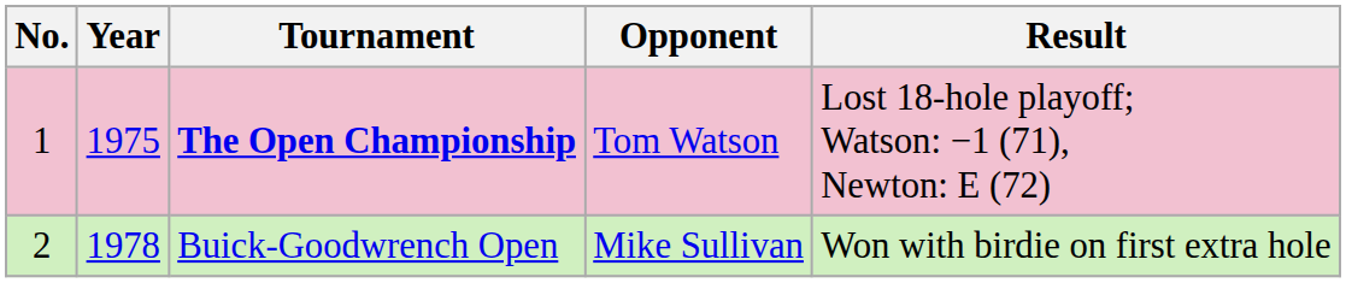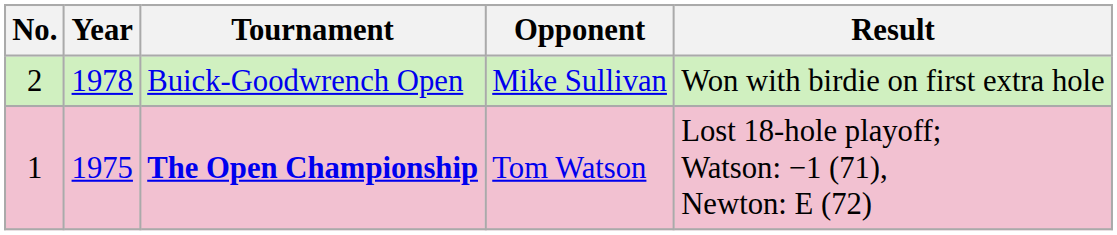rows swapped: The Open Championship <-> Buick-Goodwrench Open
